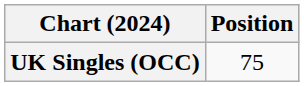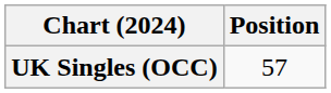UK Singles (OCC) | Position: 75 -> 57
